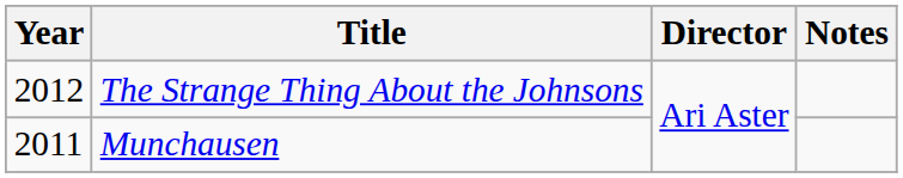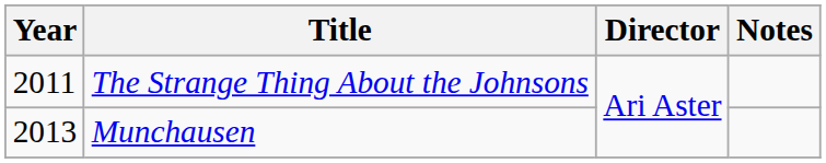The Strange Thing About the Johnsons | Year: 2012 -> 2011
Munchausen | Year: 2011 -> 2013
